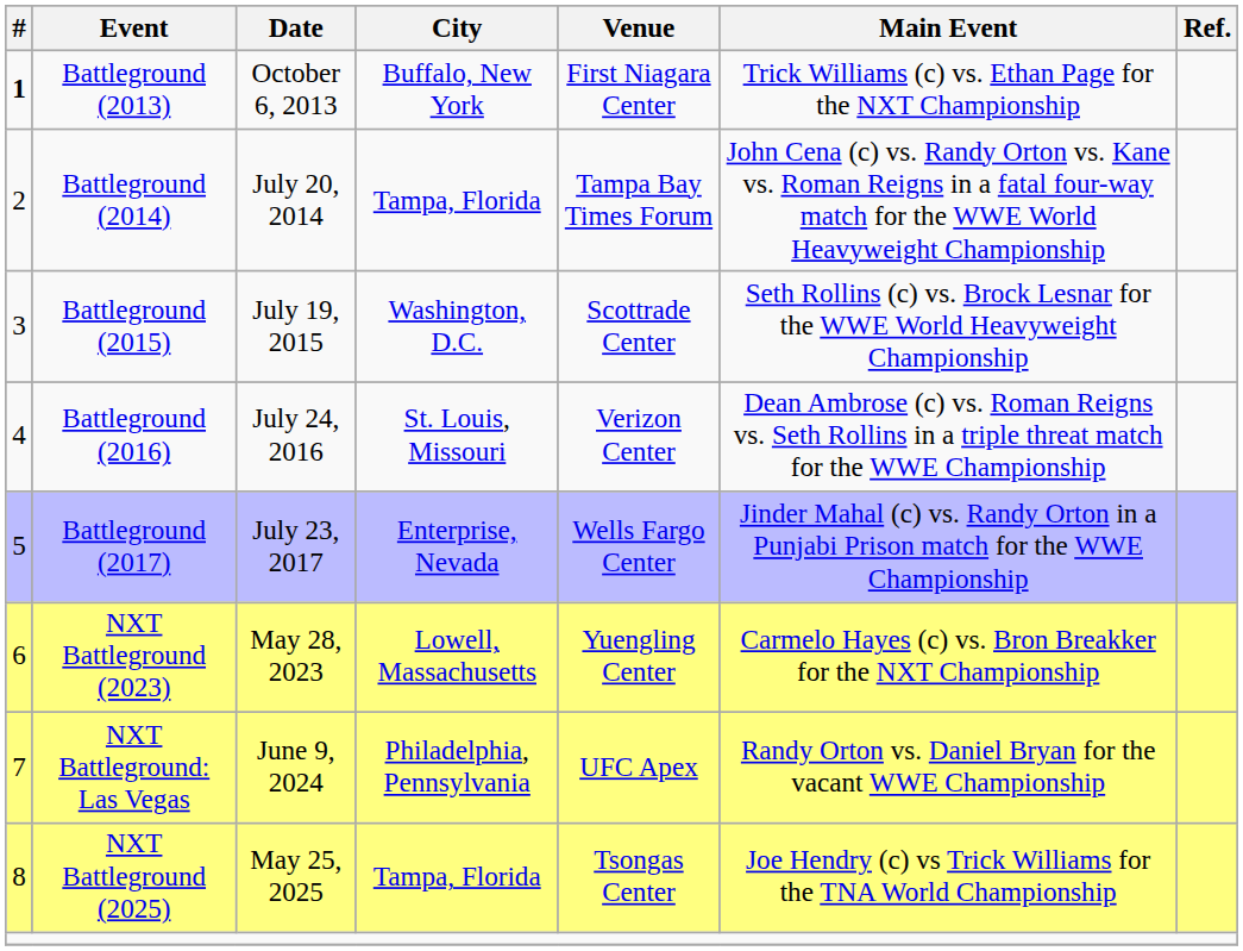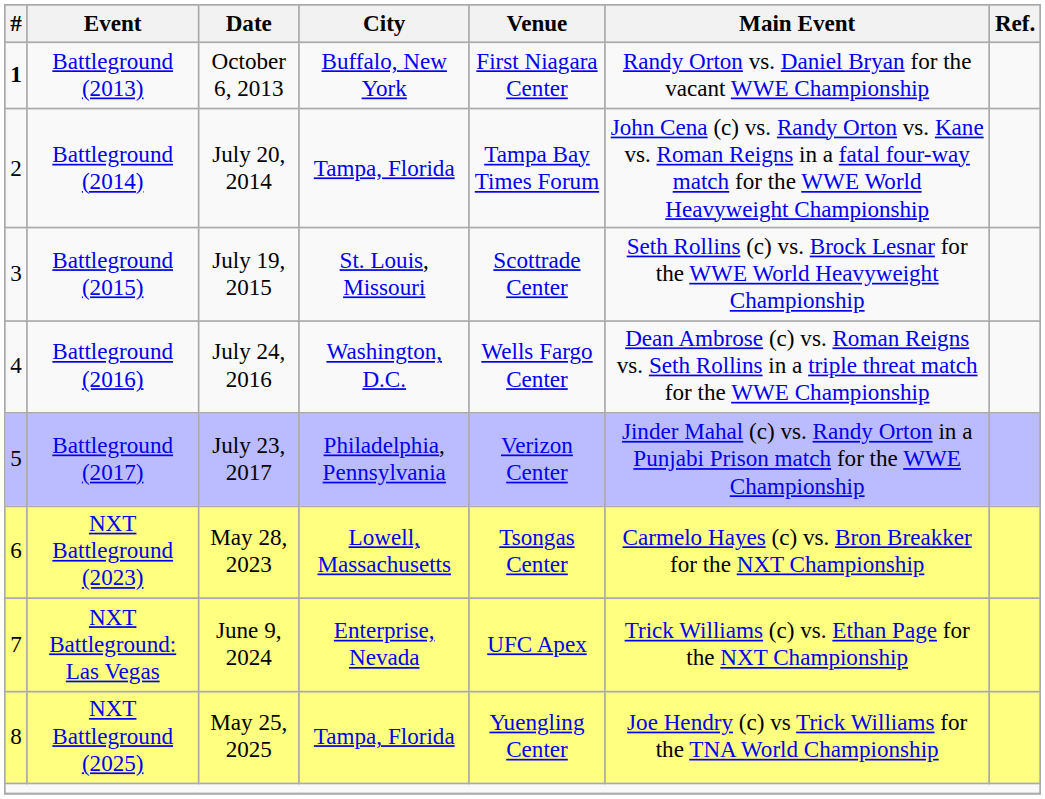Battleground (2013) | Main Event: Trick Williams (c) vs. Ethan Page for the NXT Championship -> Randy Orton vs. Daniel Bryan for the vacant WWE Championship
Battleground (2015) | City: Washington, D.C. -> St. Louis, Missouri
Battleground (2016) | City: St. Louis, Missouri -> Washington, D.C.
Battleground (2016) | Venue: Verizon Center -> Wells Fargo Center
Battleground (2017) | City: Enterprise, Nevada -> Philadelphia, Pennsylvania
Battleground (2017) | Venue: Wells Fargo Center -> Verizon Center
NXT Battleground (2023) | Venue: Yuengling Center -> Tsongas Center
NXT Battleground: Las Vegas | City: Philadelphia, Pennsylvania -> Enterprise, Nevada
NXT Battleground: Las Vegas | Main Event: Randy Orton vs. Daniel Bryan for the vacant WWE Championship -> Trick Williams (c) vs. Ethan Page for the NXT Championship
NXT Battleground (2025) | Venue: Tsongas Center -> Yuengling Center
